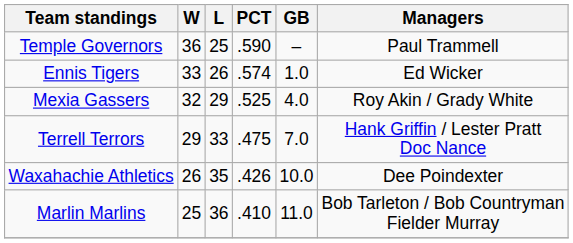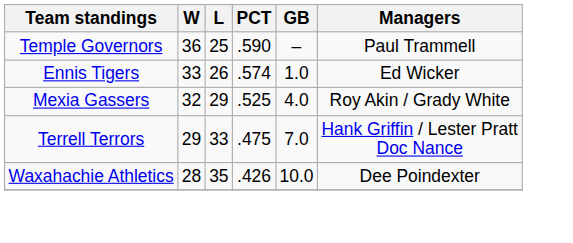Waxahachie Athletics | W: 26 -> 28
- row: Marlin Marlins | 25 | 36 | .410 | 11.0 | Bob Tarleton / Bob Countryman Fielder Murray
